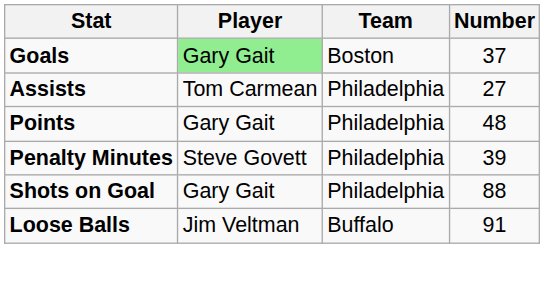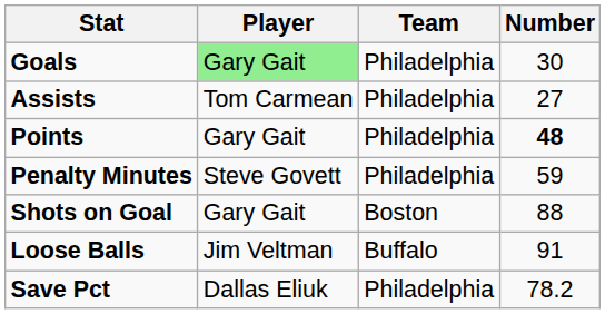Goals | Team: Boston -> Philadelphia
Goals | Number: 37 -> 30
Points | Number: normal -> bold
Penalty Minutes | Number: 39 -> 59
Shots on Goal | Team: Philadelphia -> Boston
+ row: Save Pct | Dallas Eliuk | Philadelphia | 78.2
